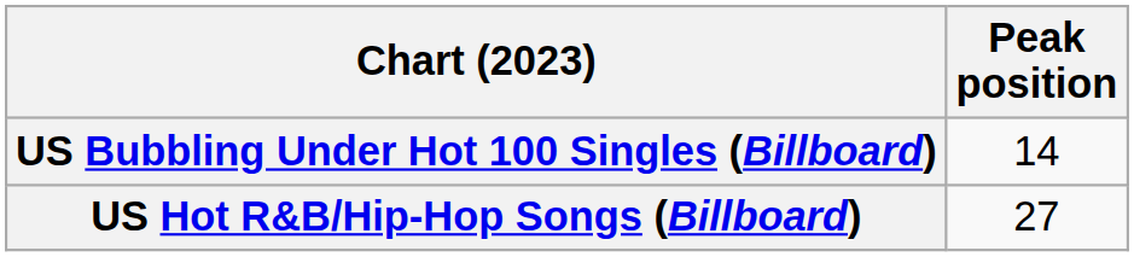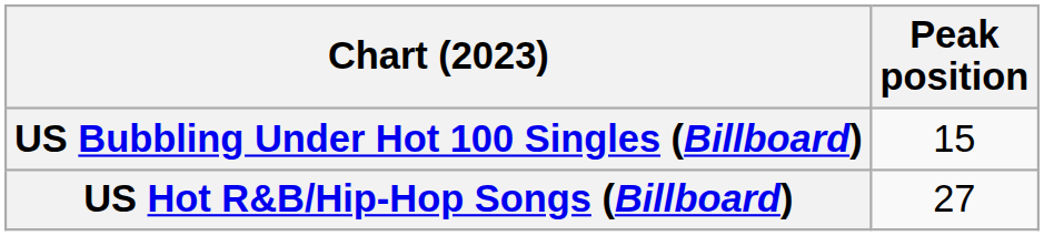US Bubbling Under Hot 100 Singles (Billboard) | Peak position: 14 -> 15
